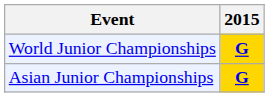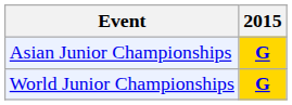rows swapped: Asian Junior Championships <-> World Junior Championships
